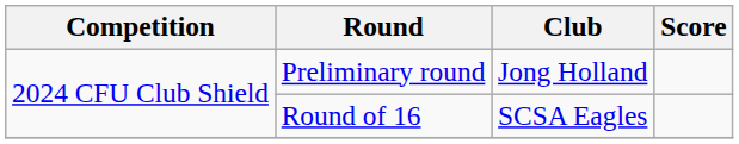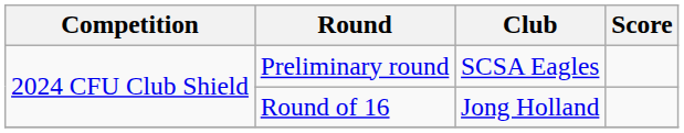Preliminary round | Club: Jong Holland -> SCSA Eagles
Round of 16 | Club: SCSA Eagles -> Jong Holland
